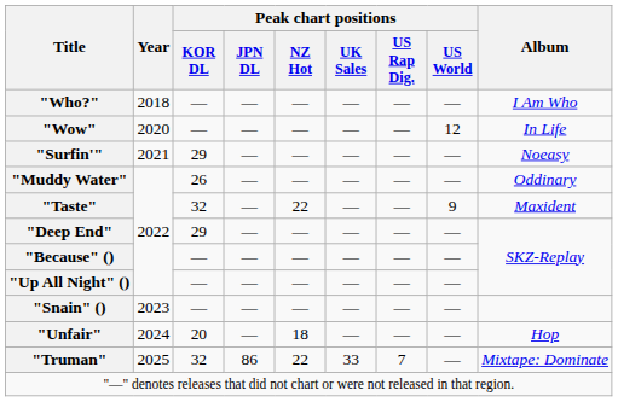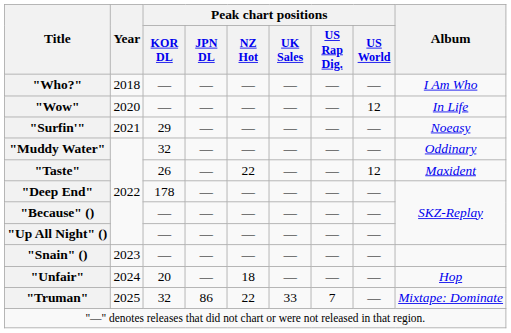"Muddy Water" | Peak chart positions / KOR DL: 26 -> 32
"Taste" | Peak chart positions / KOR DL: 32 -> 26
"Taste" | Peak chart positions / US World: 9 -> 12
"Deep End" | Peak chart positions / KOR DL: 29 -> 178
